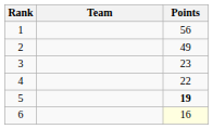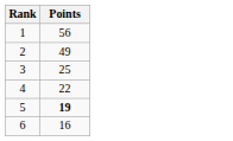- column: Team
3 | Points: 23 -> 25
6 | Points: lightyellow background -> no background
